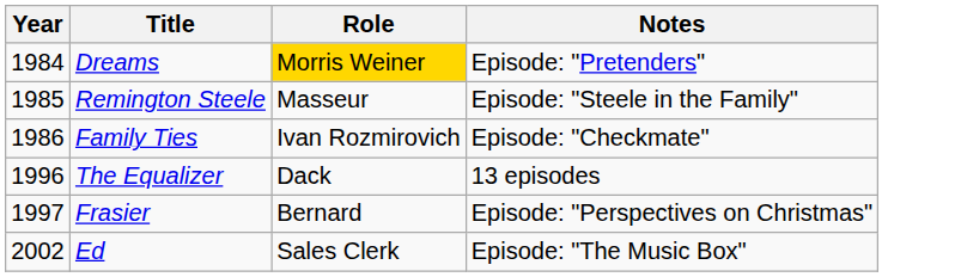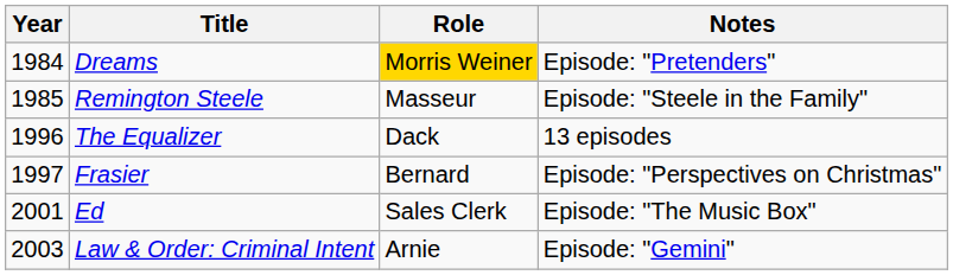- row: 1986 | Family Ties | Ivan Rozmirovich | Episode: "Checkmate"
Ed | Year: 2002 -> 2001
+ row: 2003 | Law & Order: Criminal Intent | Arnie | Episode: "Gemini"
